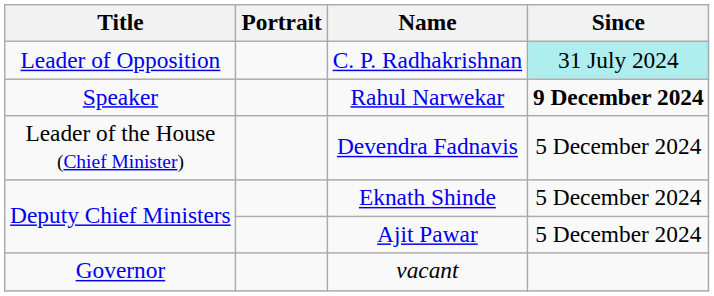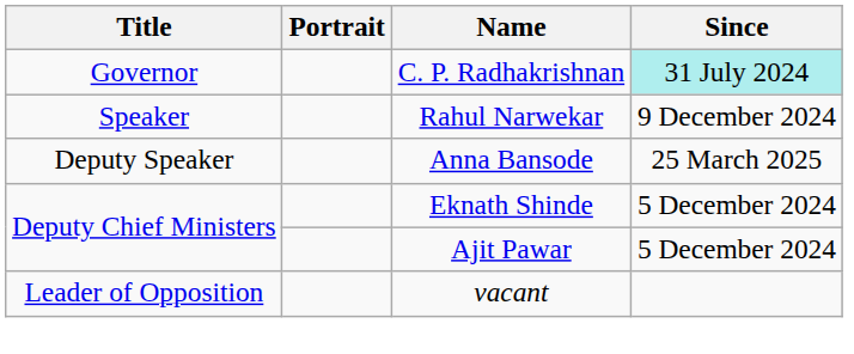C. P. Radhakrishnan | Title: Leader of Opposition -> Governor
Rahul Narwekar | Since: bold -> normal
+ row: Deputy Speaker | Anna Bansode | 25 March 2025
- row: Leader of the House (Chief Minister) | Devendra Fadnavis | 5 December 2024
vacant | Title: Governor -> Leader of Opposition
